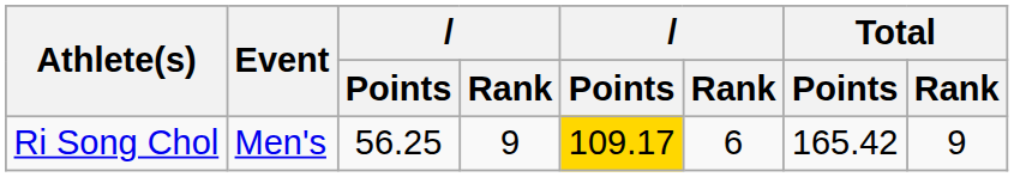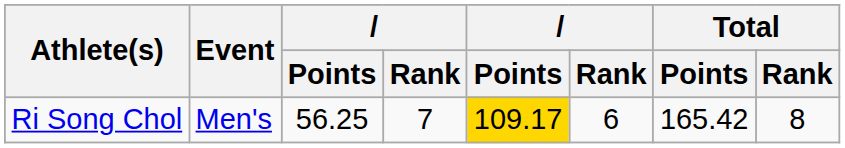Ri Song Chol | column 4: 9 -> 7
Ri Song Chol | Total / Rank: 9 -> 8
